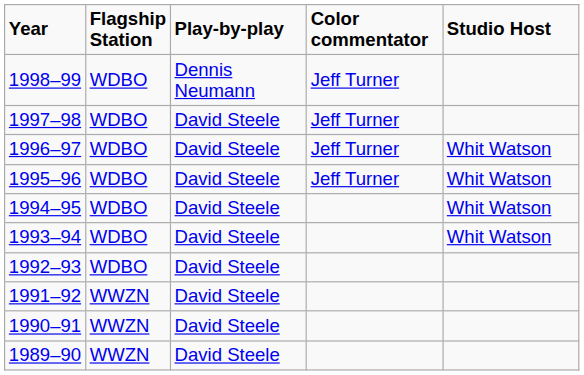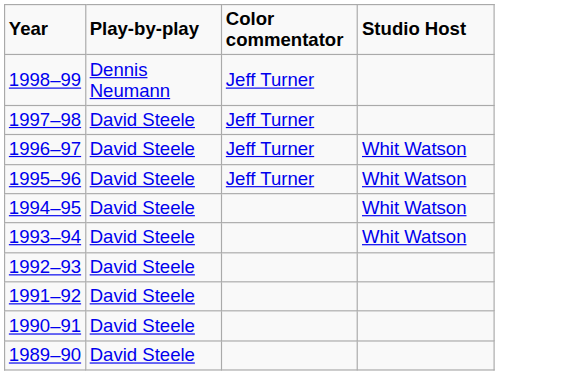- column: Flagship Station | WDBO | WDBO | WDBO | WDBO | WDBO | WDBO | WDBO | WWZN | WWZN | WWZN
